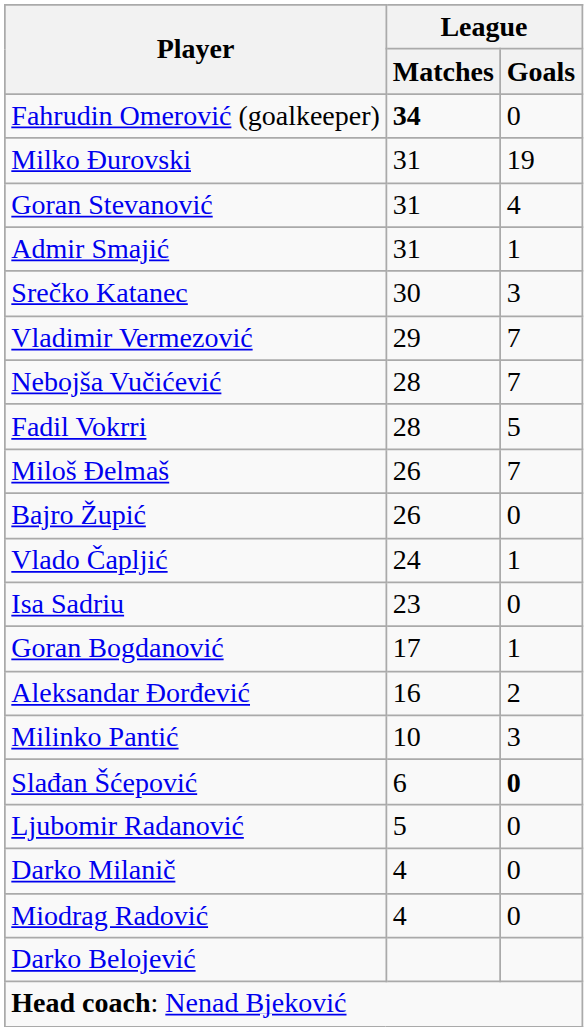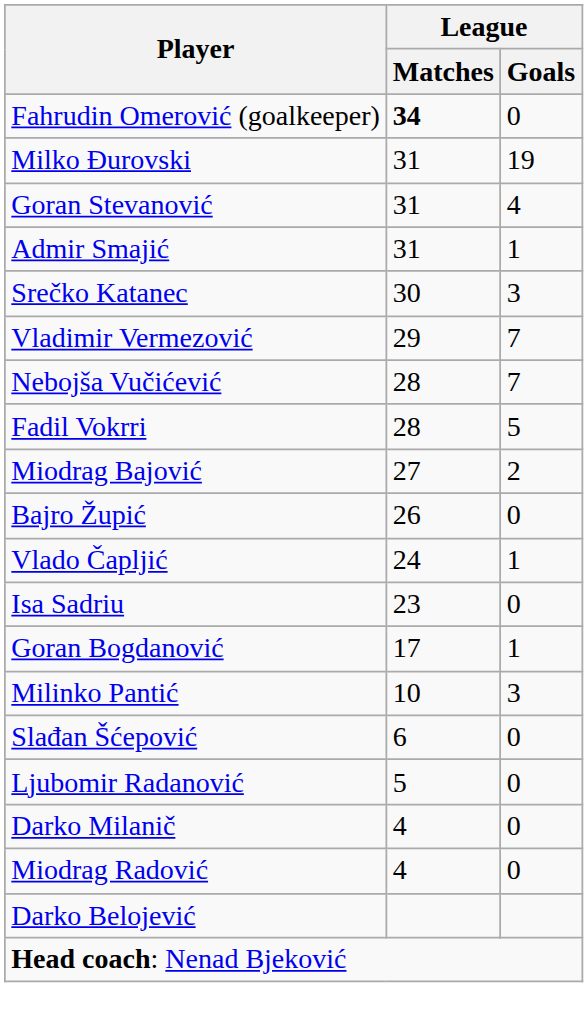+ row: Miodrag Bajović | 27 | 2
- row: Miloš Đelmaš | 26 | 7
- row: Aleksandar Đorđević | 16 | 2
Slađan Šćepović | League / Goals: bold -> normal
